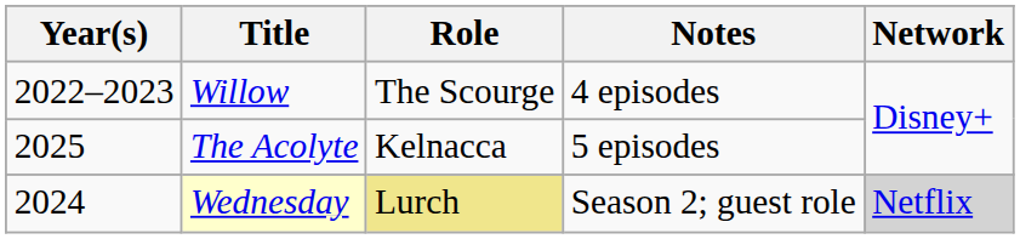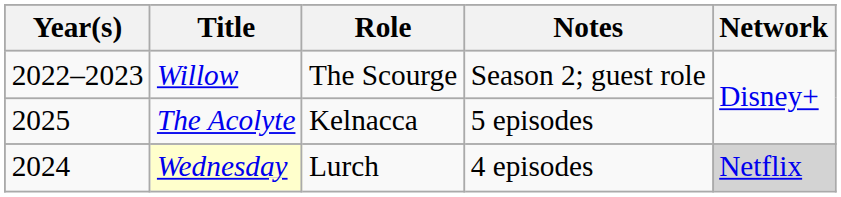Willow | Notes: 4 episodes -> Season 2; guest role
Wednesday | Role: khaki background -> no background
Wednesday | Notes: Season 2; guest role -> 4 episodes
